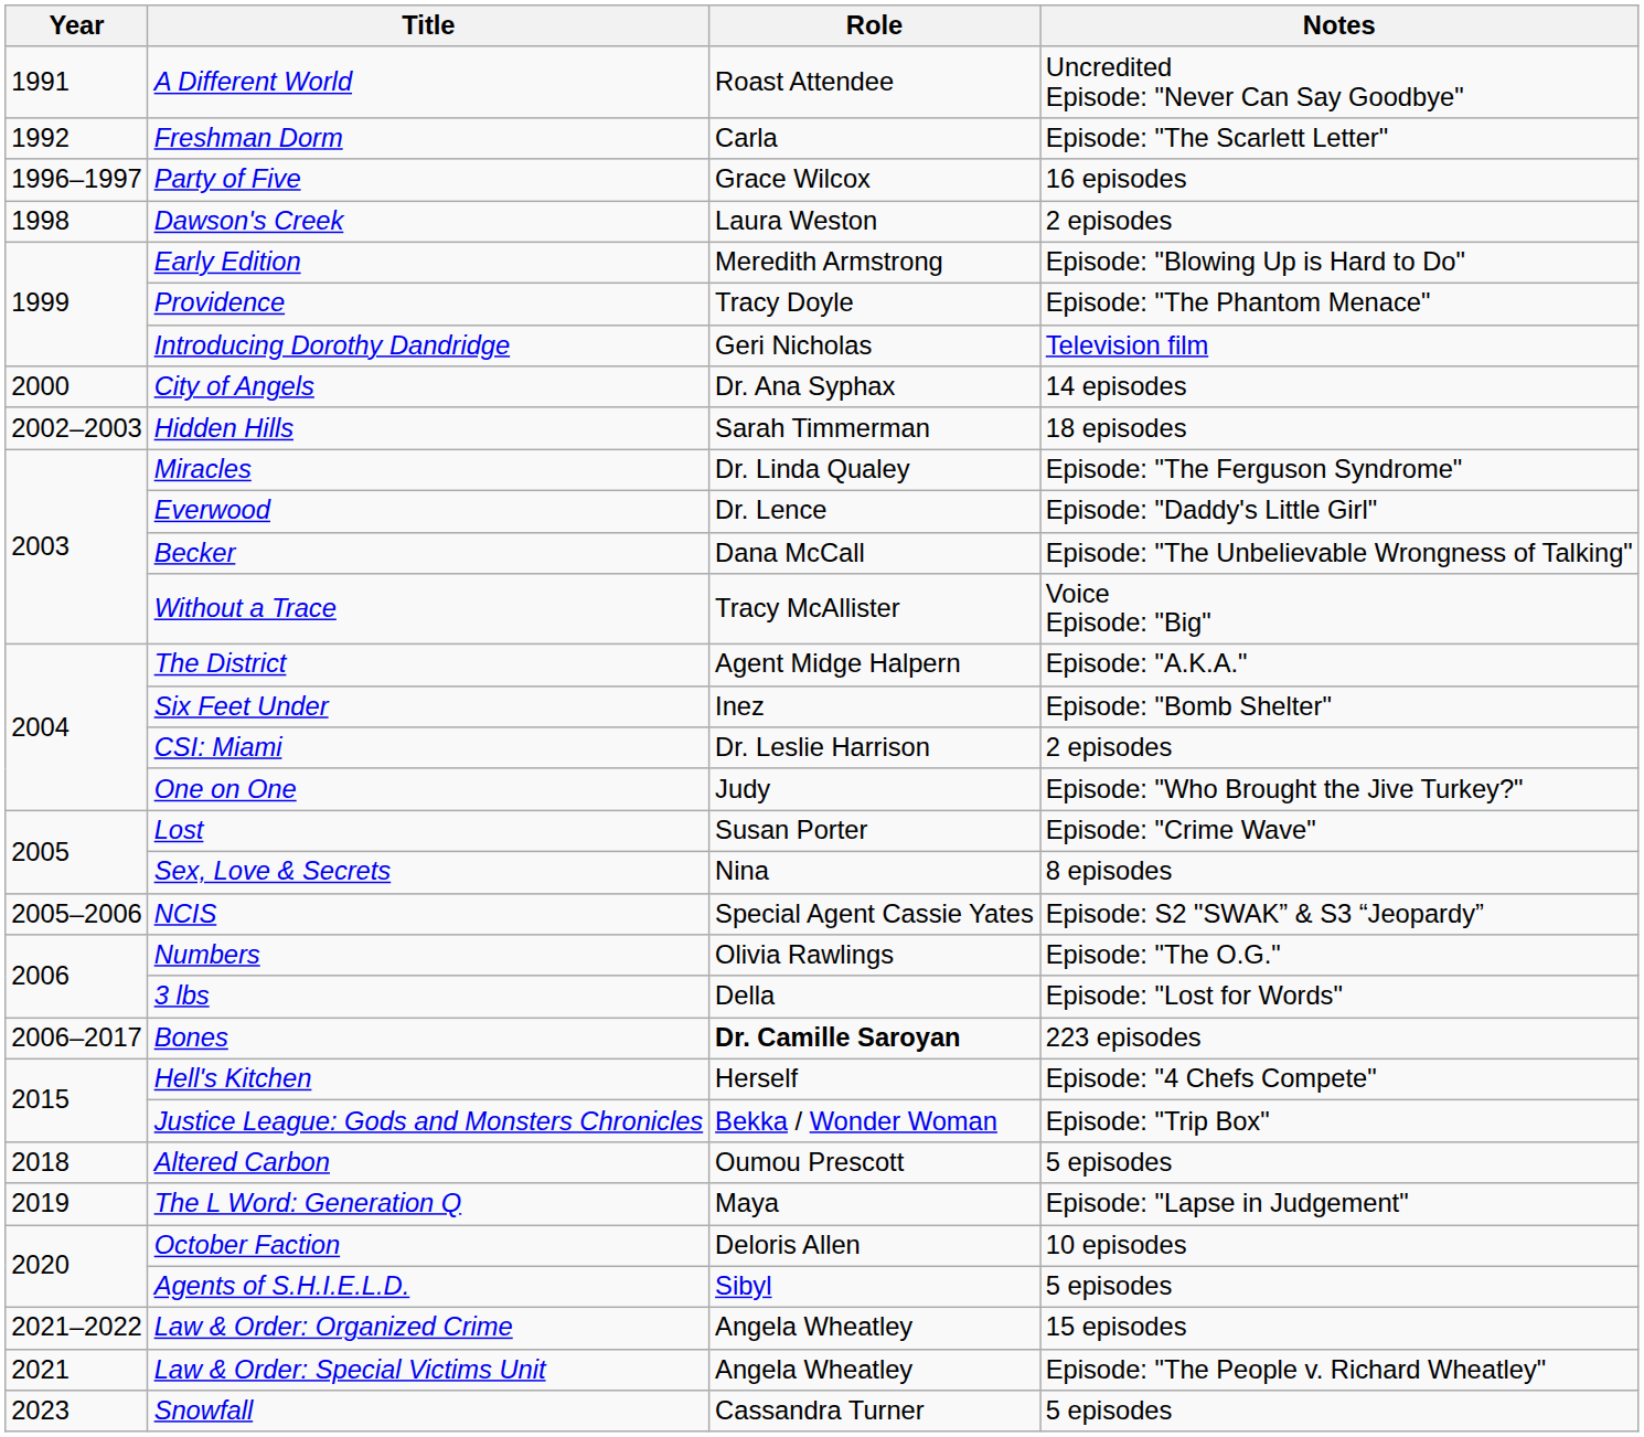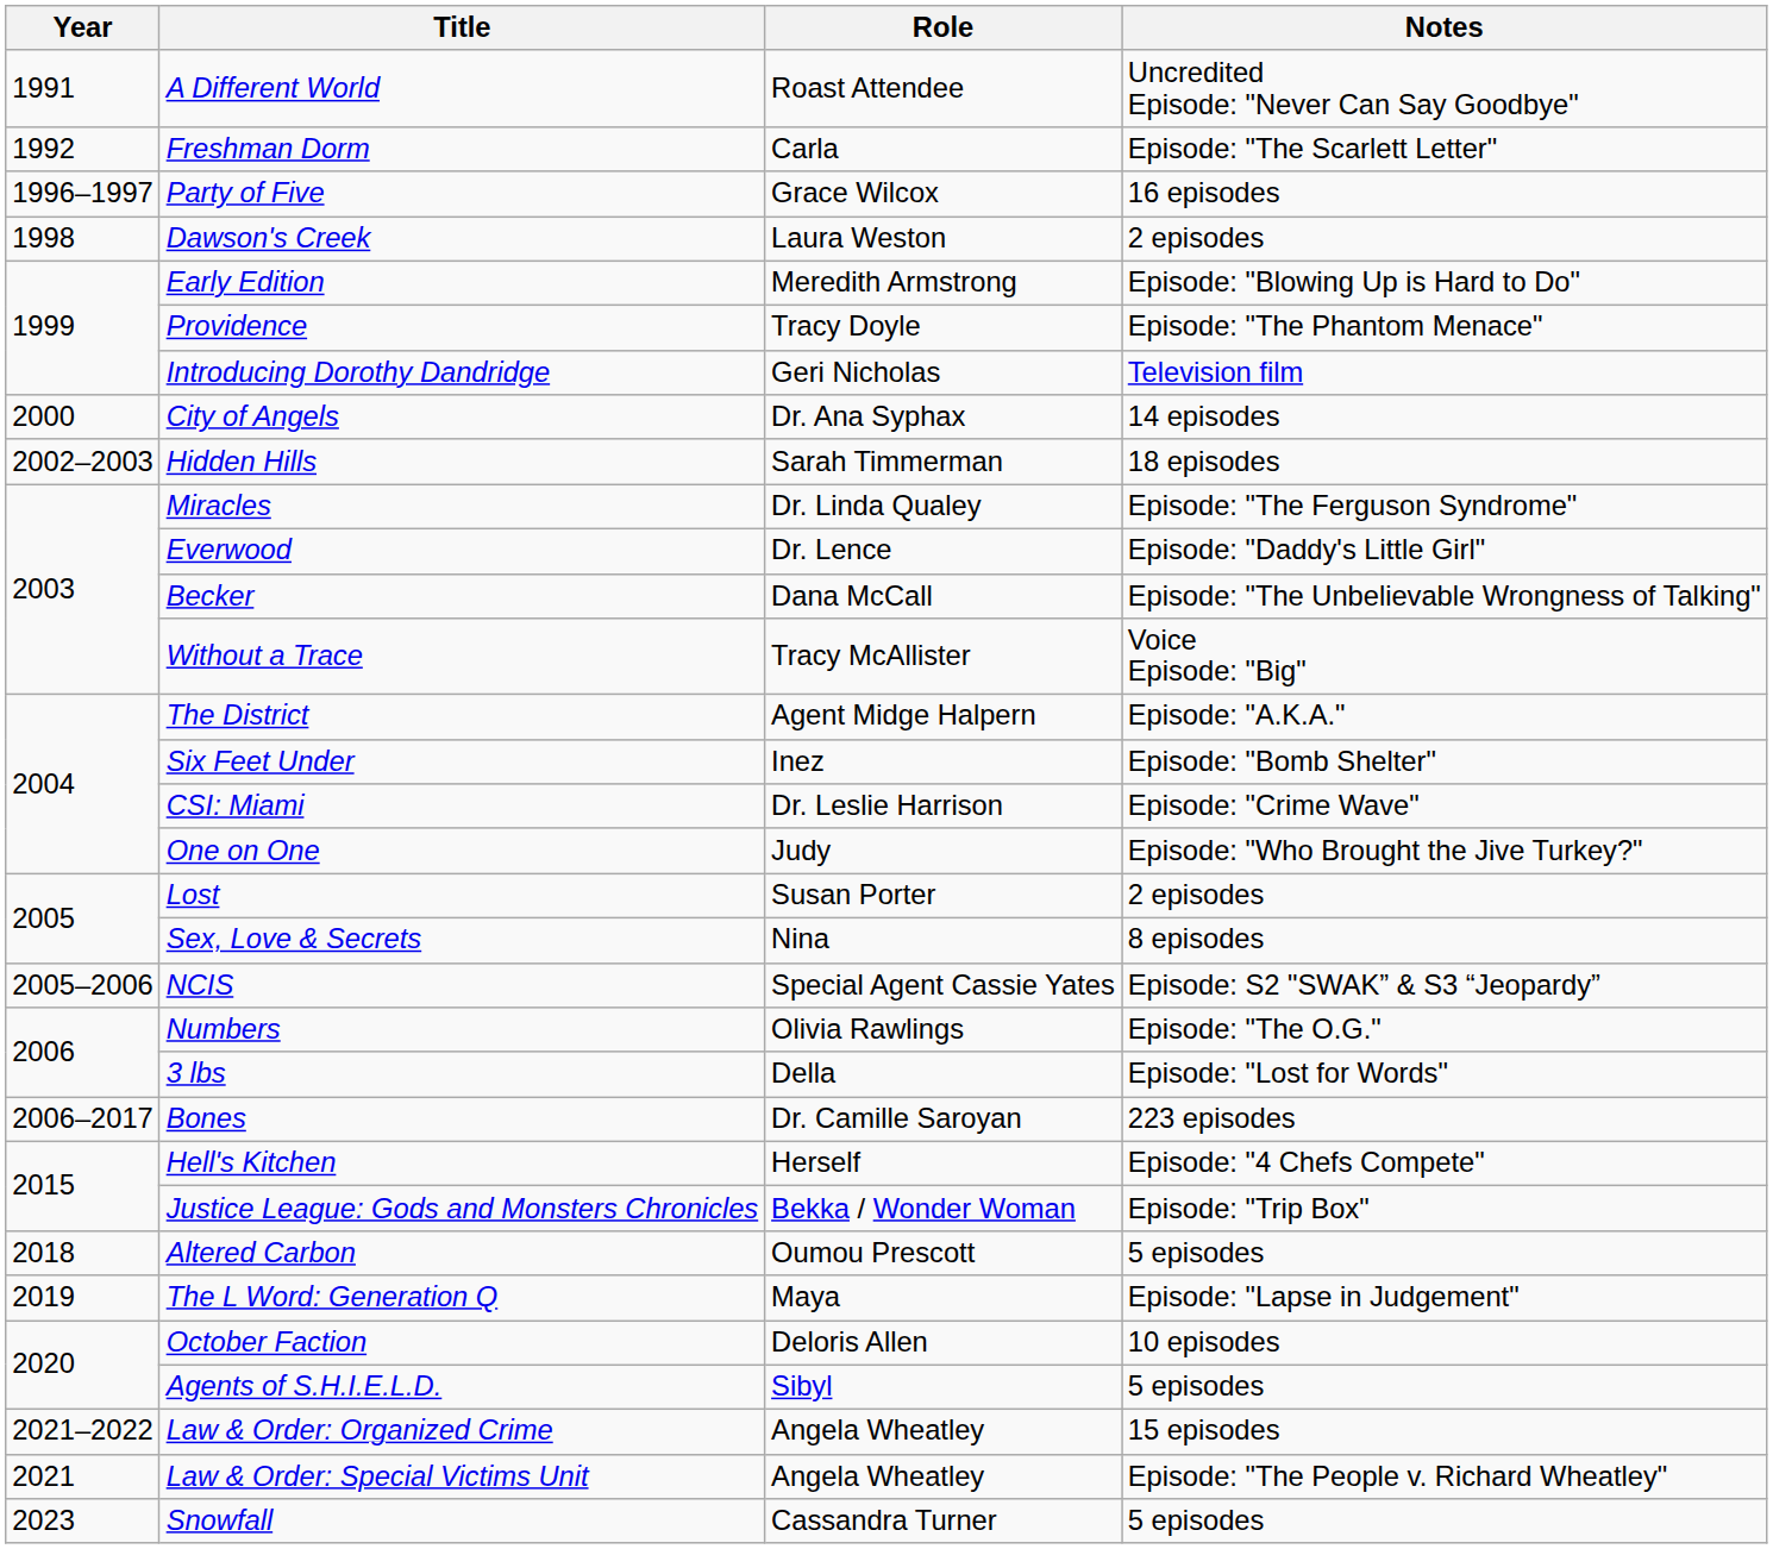CSI: Miami | Notes: 2 episodes -> Episode: "Crime Wave"
Lost | Notes: Episode: "Crime Wave" -> 2 episodes
Bones | Role: bold -> normal
